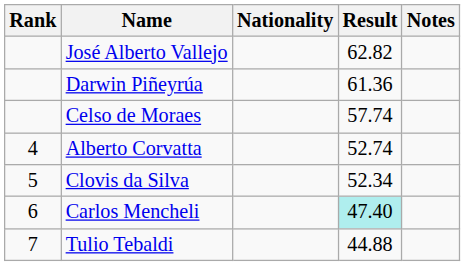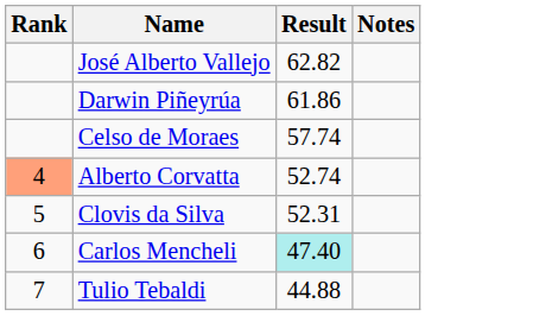- column: Nationality
Darwin Piñeyrúa | Result: 61.36 -> 61.86
Alberto Corvatta | Rank: no background -> lightsalmon background
Clovis da Silva | Result: 52.34 -> 52.31
